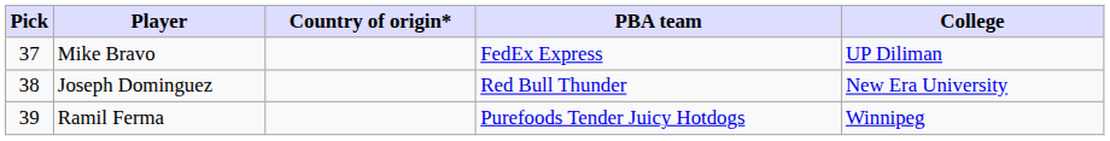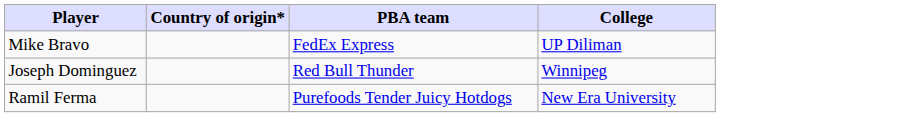- column: Pick | 37 | 38 | 39
Joseph Dominguez | College: New Era University -> Winnipeg
Ramil Ferma | College: Winnipeg -> New Era University
